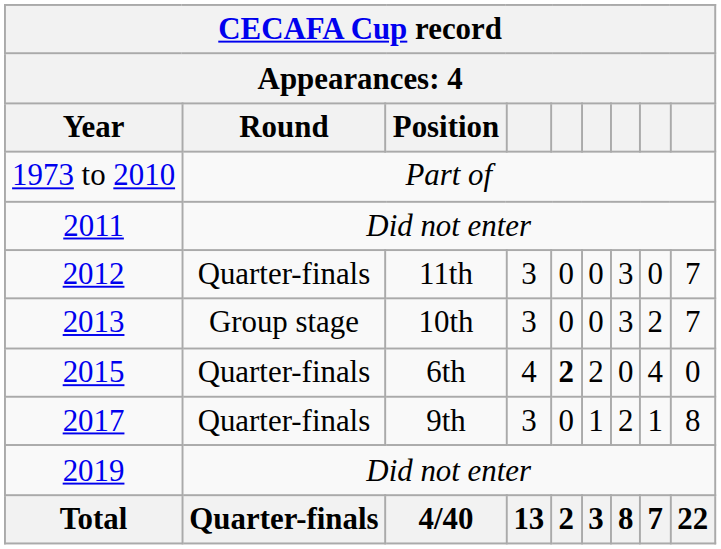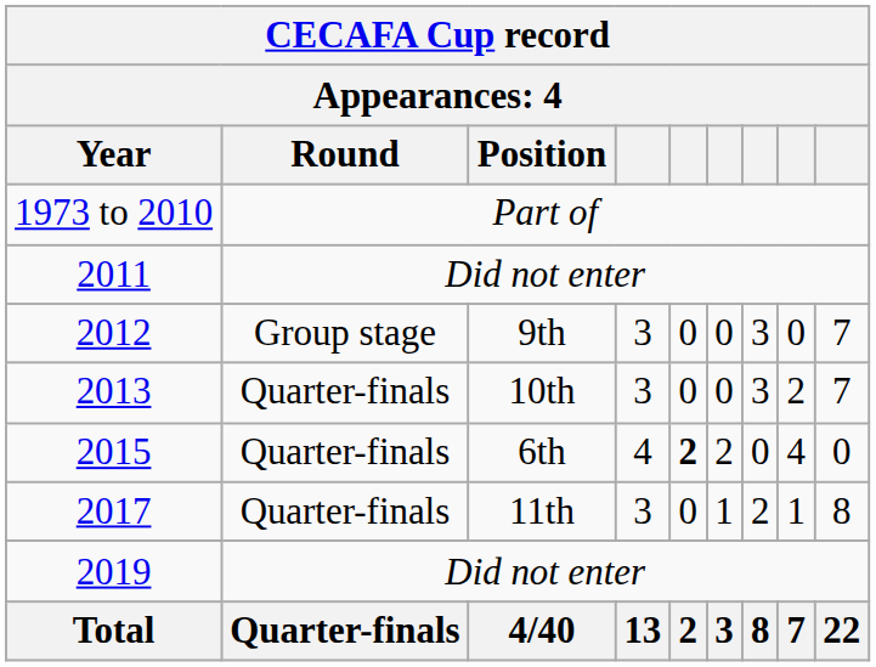2012 | Round: Quarter-finals -> Group stage
2012 | Position: 11th -> 9th
2013 | Round: Group stage -> Quarter-finals
2017 | Position: 9th -> 11th
